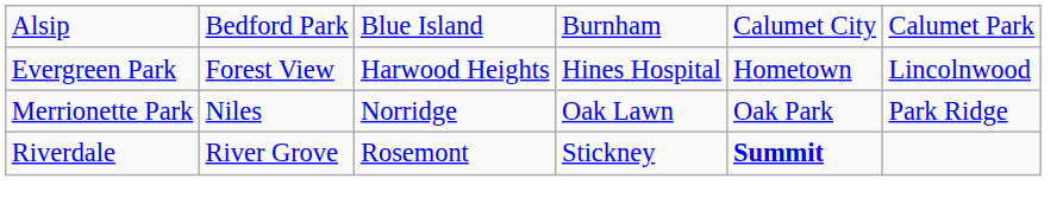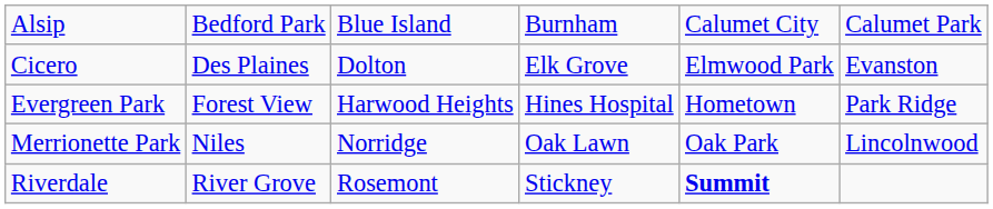+ row: Cicero | Des Plaines | Dolton | Elk Grove | Elmwood Park | Evanston
Evergreen Park | column 6: Lincolnwood -> Park Ridge
Merrionette Park | column 6: Park Ridge -> Lincolnwood
